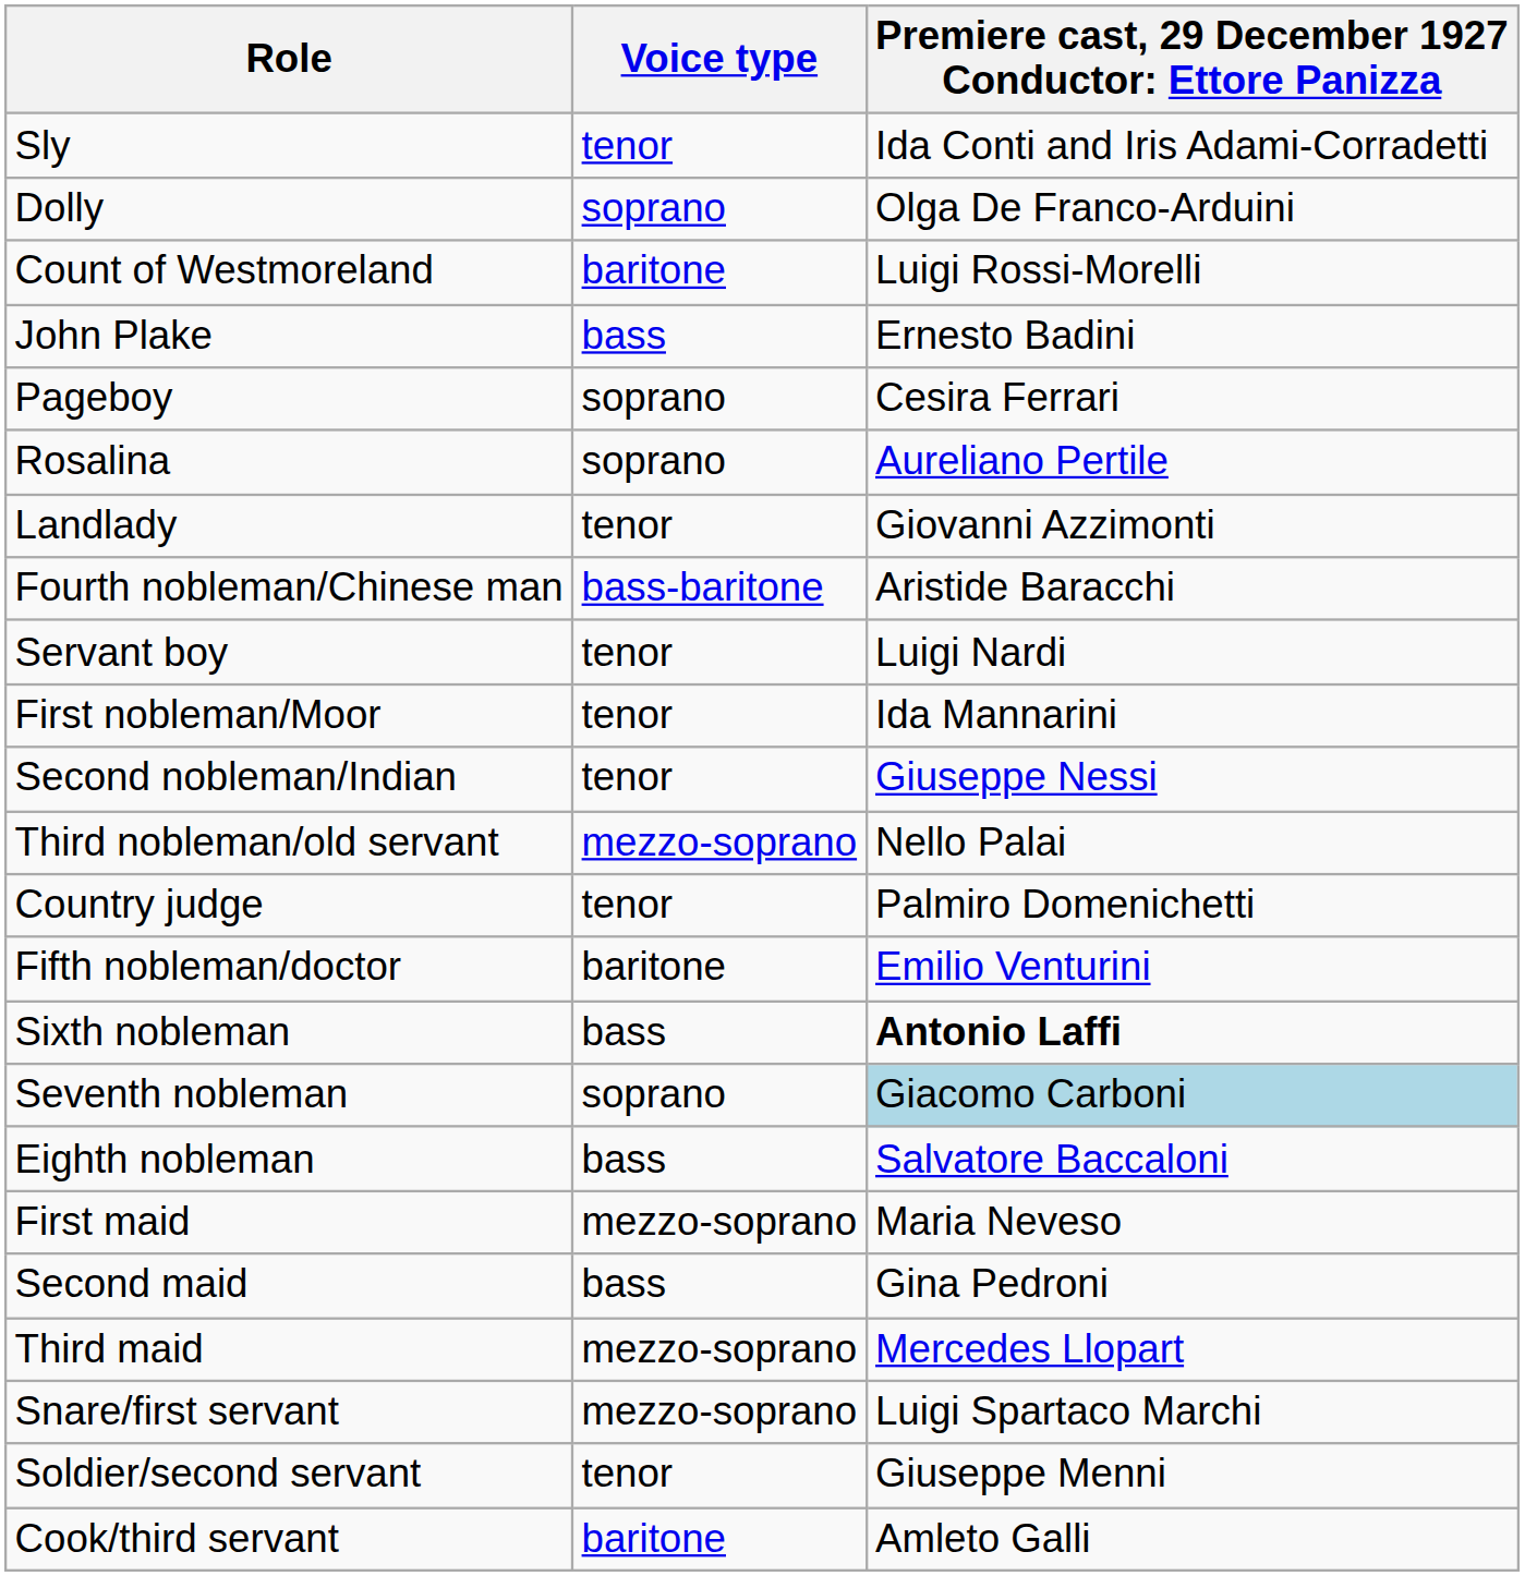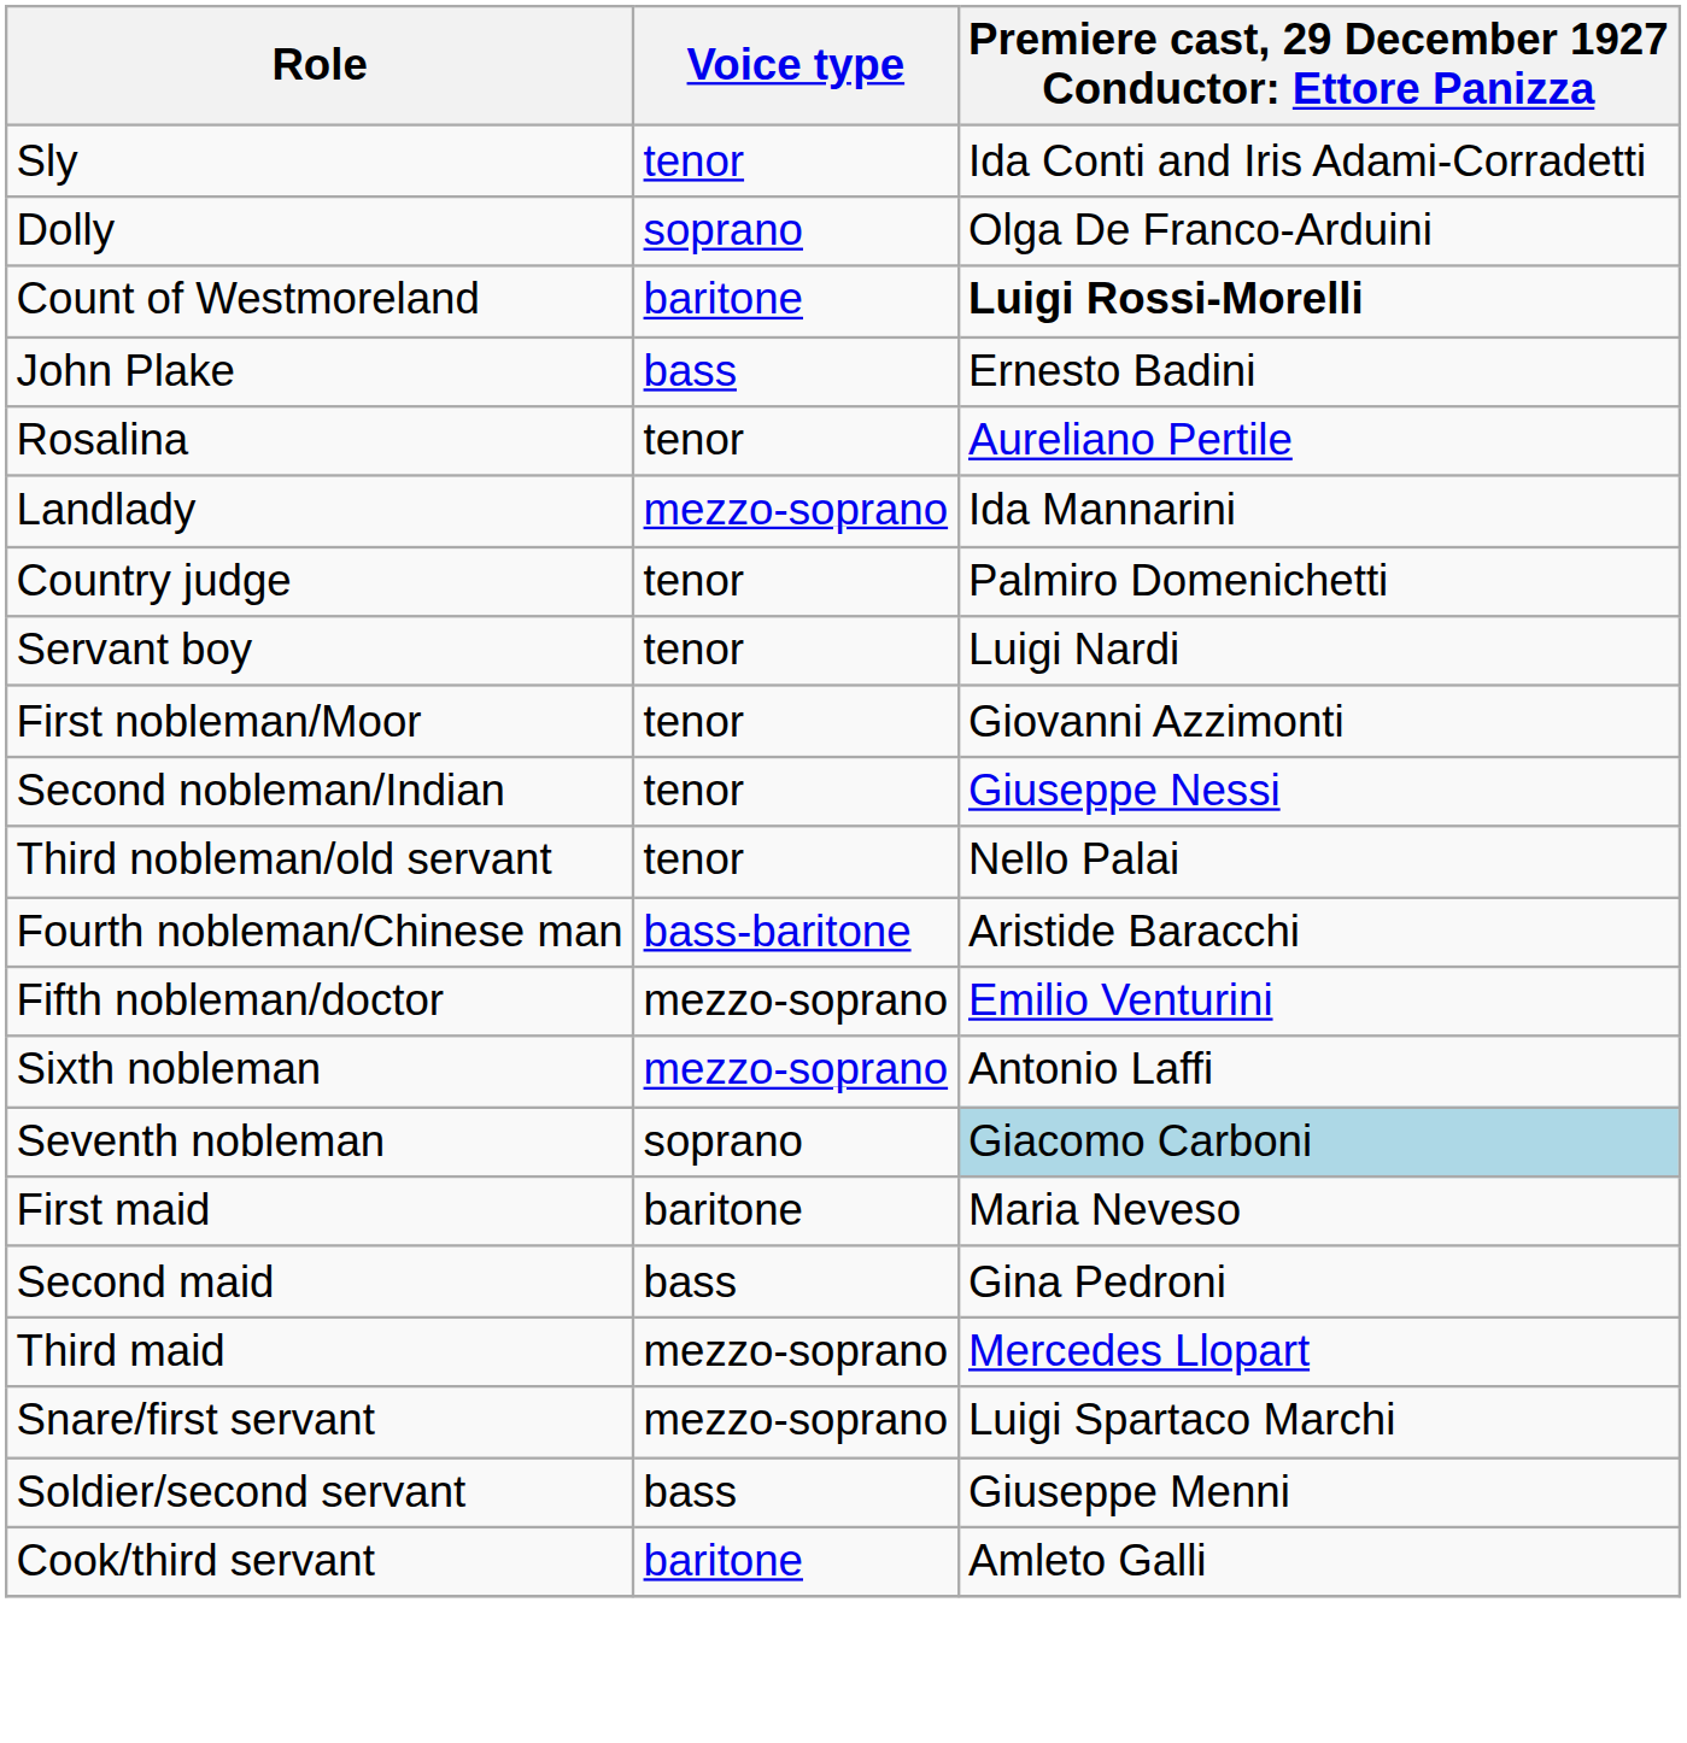Count of Westmoreland | column 3: normal -> bold
- row: Pageboy | soprano | Cesira Ferrari
Rosalina | Voice type: soprano -> tenor
Landlady | Voice type: tenor -> mezzo-soprano
Landlady | column 3: Giovanni Azzimonti -> Ida Mannarini
rows swapped: Country judge <-> Fourth nobleman/Chinese man
First nobleman/Moor | column 3: Ida Mannarini -> Giovanni Azzimonti
Third nobleman/old servant | Voice type: mezzo-soprano -> tenor
Fifth nobleman/doctor | Voice type: baritone -> mezzo-soprano
Sixth nobleman | Voice type: bass -> mezzo-soprano
Sixth nobleman | column 3: bold -> normal
- row: Eighth nobleman | bass | Salvatore Baccaloni
First maid | Voice type: mezzo-soprano -> baritone
Soldier/second servant | Voice type: tenor -> bass
